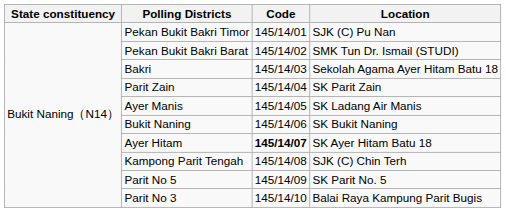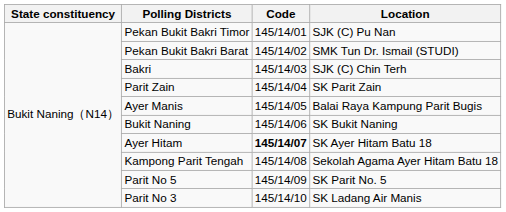Bakri | Location: Sekolah Agama Ayer Hitam Batu 18 -> SJK (C) Chin Terh
Ayer Manis | Location: SK Ladang Air Manis -> Balai Raya Kampung Parit Bugis
Kampong Parit Tengah | Location: SJK (C) Chin Terh -> Sekolah Agama Ayer Hitam Batu 18
Parit No 3 | Location: Balai Raya Kampung Parit Bugis -> SK Ladang Air Manis
